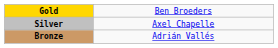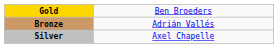rows swapped: Silver <-> Bronze
